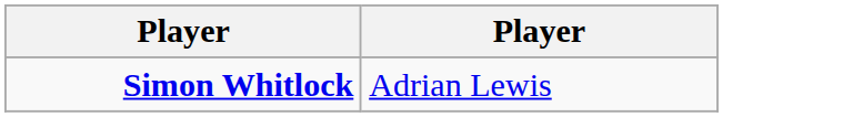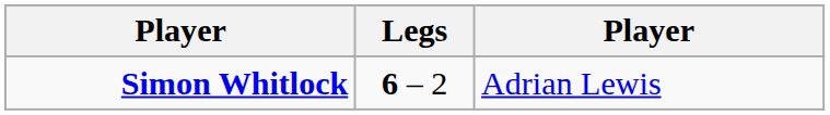+ column: Legs | 6 – 2
